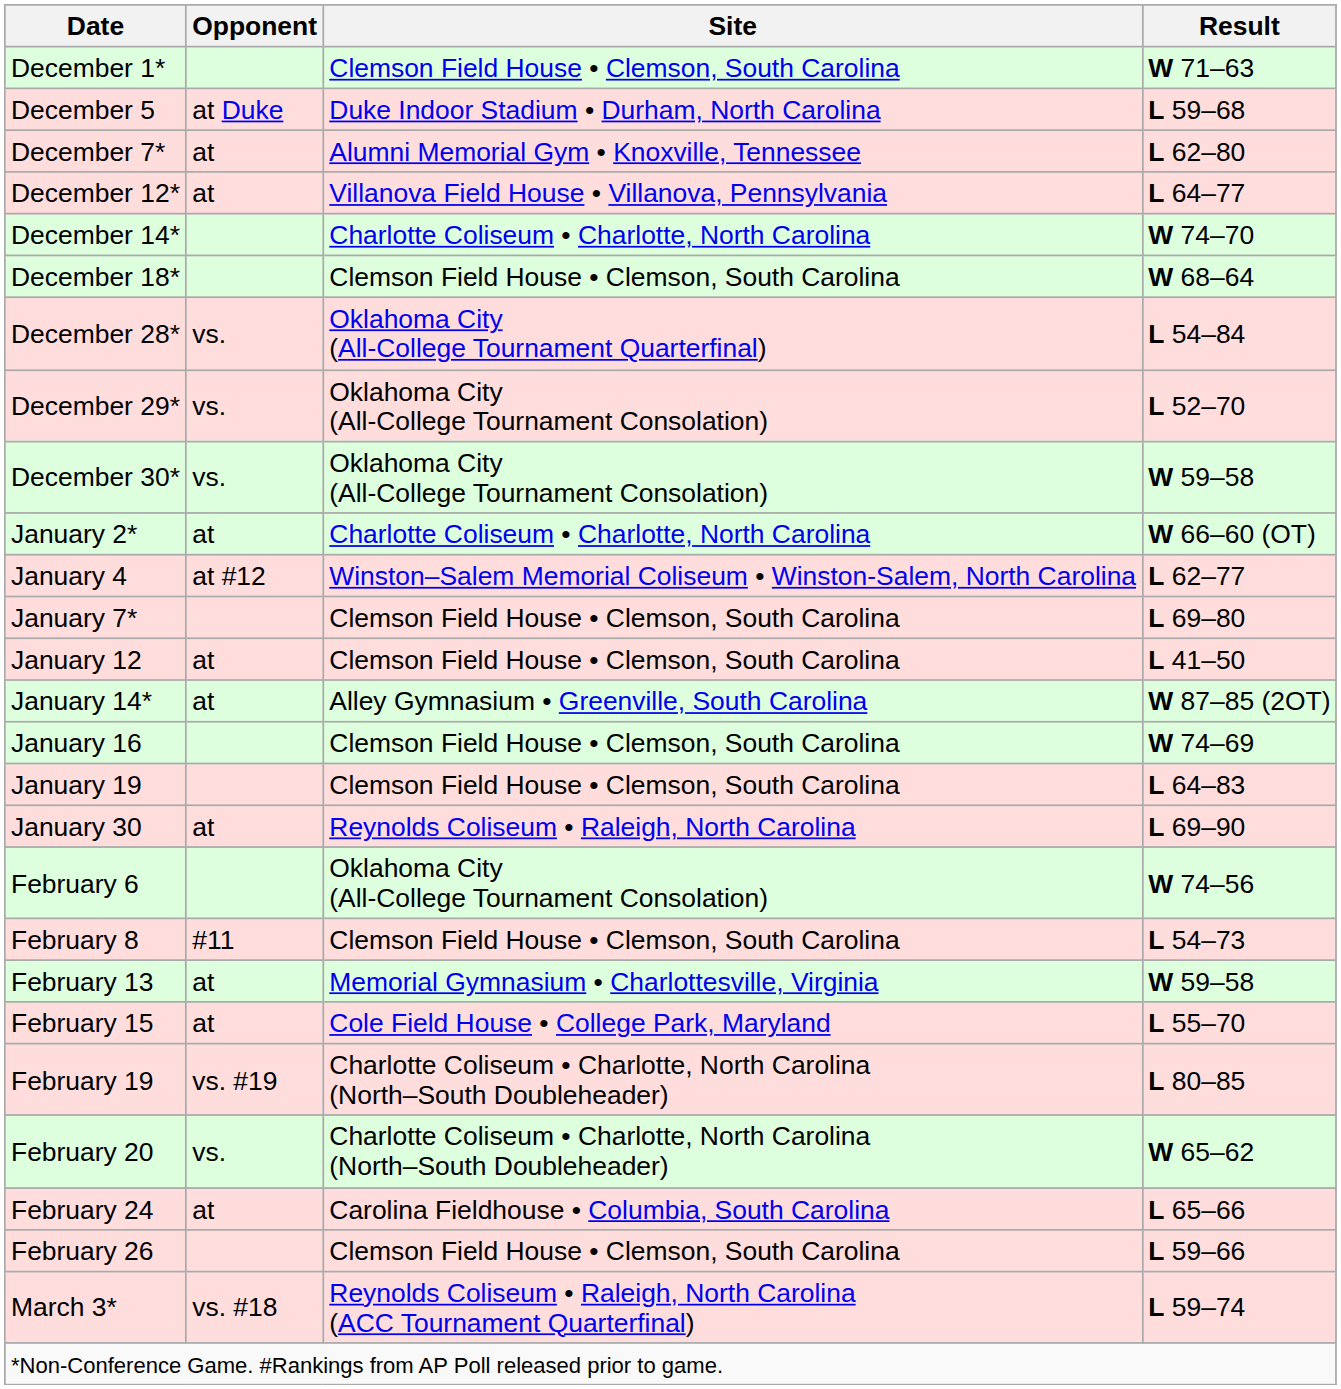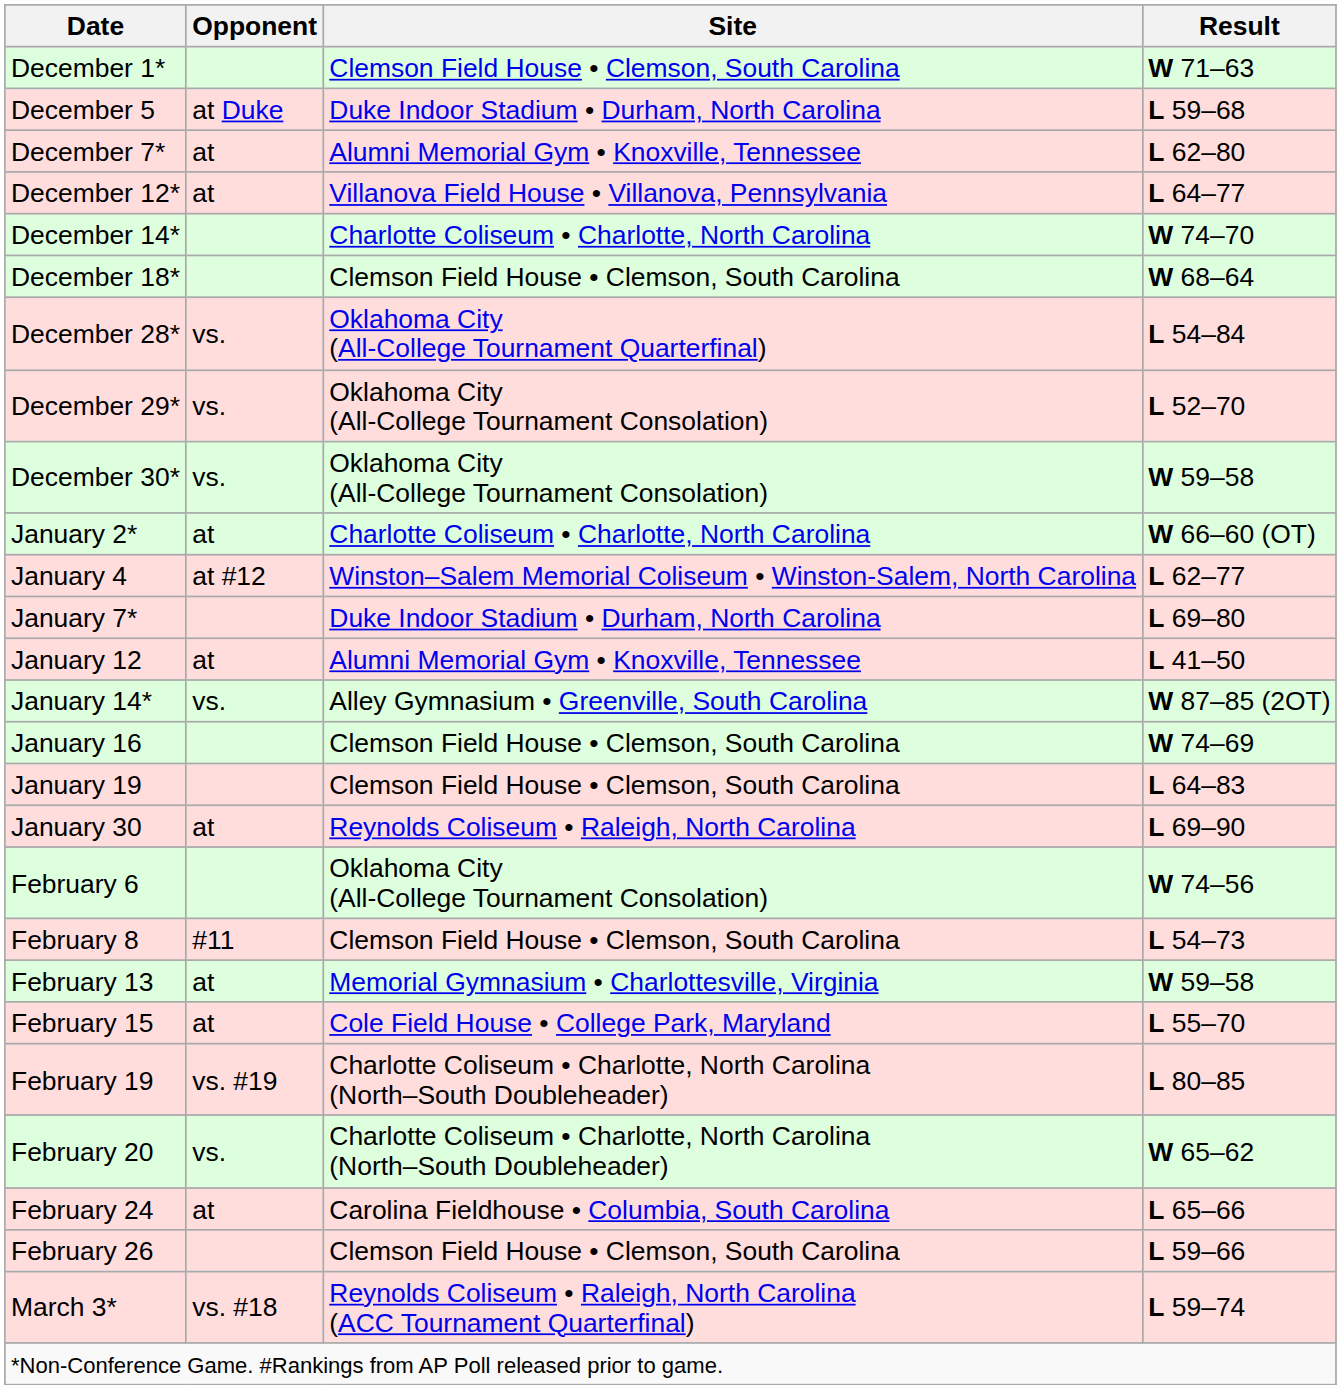January 7* | Site: Clemson Field House • Clemson, South Carolina -> Duke Indoor Stadium • Durham, North Carolina
January 12 | Site: Clemson Field House • Clemson, South Carolina -> Alumni Memorial Gym • Knoxville, Tennessee
January 14* | Opponent: at -> vs.
